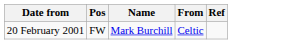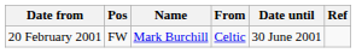+ column: Date until | 30 June 2001
